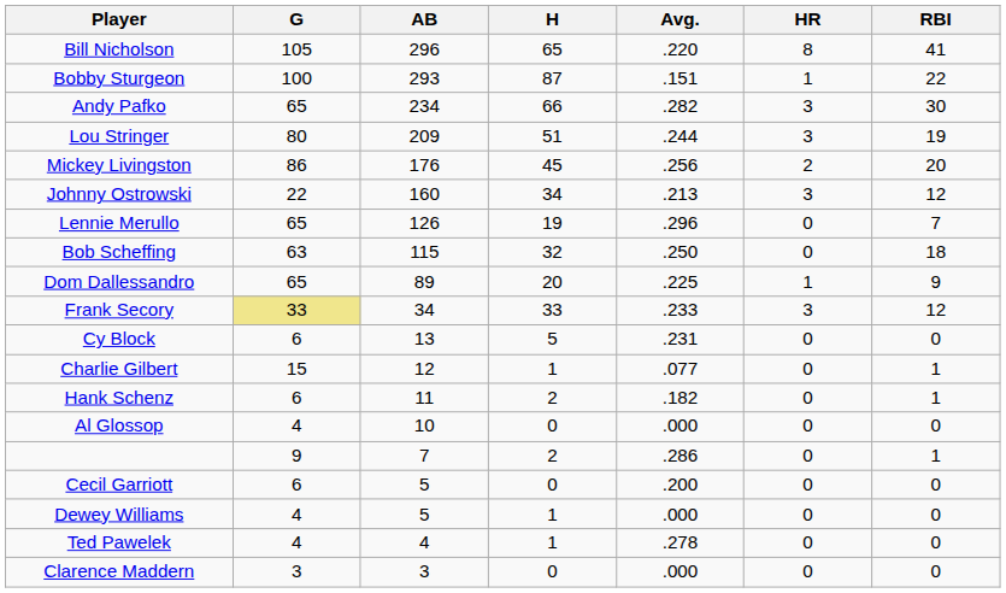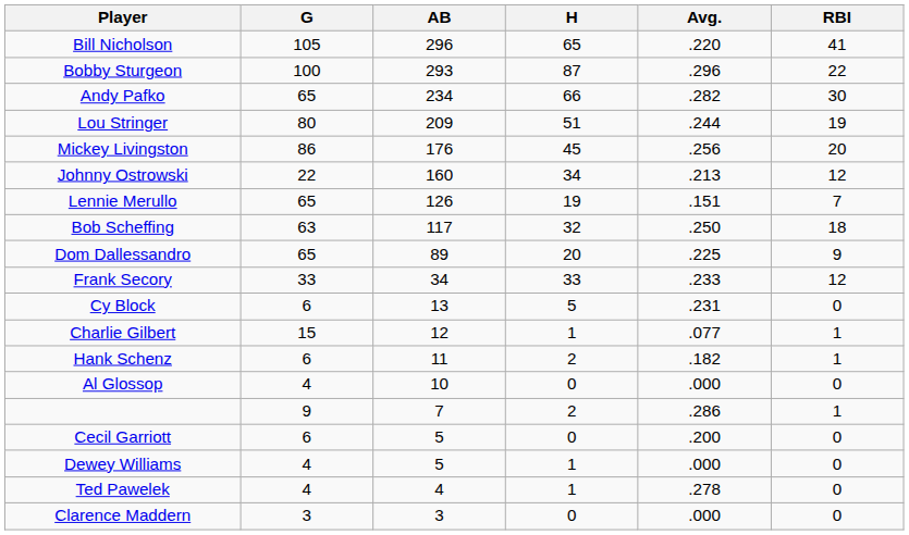- column: HR | 8 | 1 | 3 | 3 | 2 | 3 | 0 | 0 | 1 | 3 | 0 | 0 | 0 | 0 | 0 | 0 | 0 | 0 | 0
Bobby Sturgeon | Avg.: .151 -> .296
Lennie Merullo | Avg.: .296 -> .151
Bob Scheffing | AB: 115 -> 117
Frank Secory | G: khaki background -> no background
